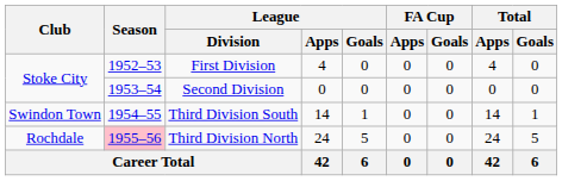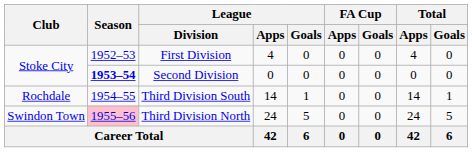Second Division | Season: normal -> bold
Third Division South | Club: Swindon Town -> Rochdale
Third Division North | Club: Rochdale -> Swindon Town
